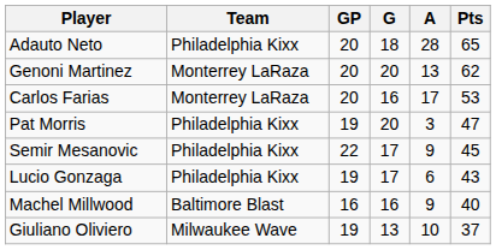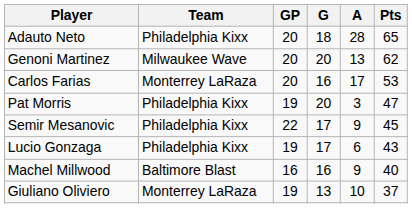Genoni Martinez | Team: Monterrey LaRaza -> Milwaukee Wave
Giuliano Oliviero | Team: Milwaukee Wave -> Monterrey LaRaza
